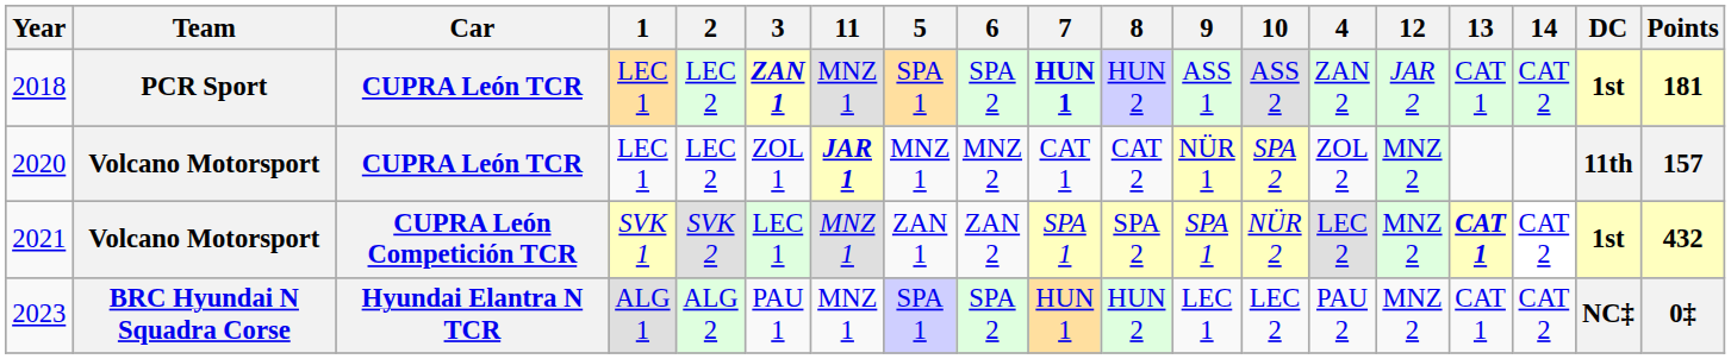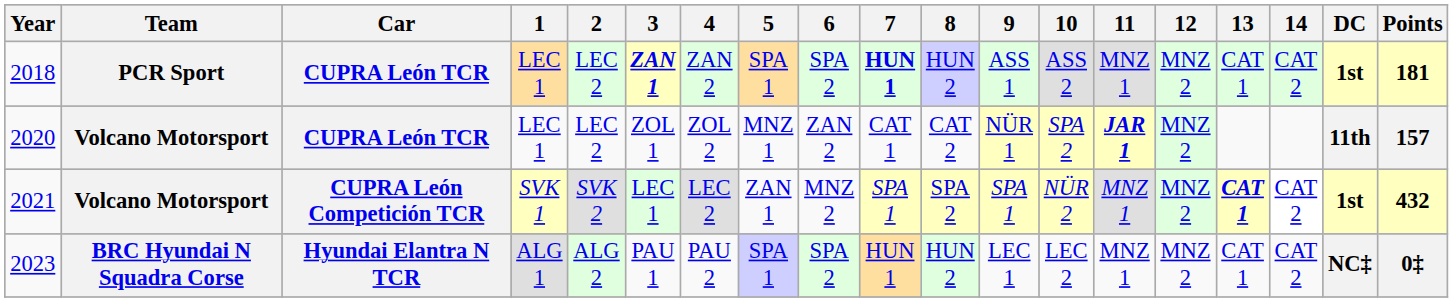columns swapped: 4 <-> 11
2018 | 12: JAR 2 -> MNZ 2
2020 | 6: MNZ 2 -> ZAN 2
2021 | 6: ZAN 2 -> MNZ 2
